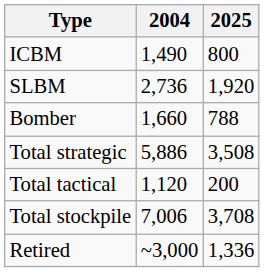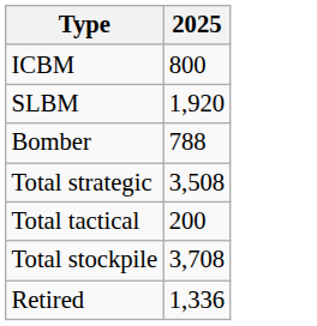- column: 2004 | 1,490 | 2,736 | 1,660 | 5,886 | 1,120 | 7,006 | ~3,000
